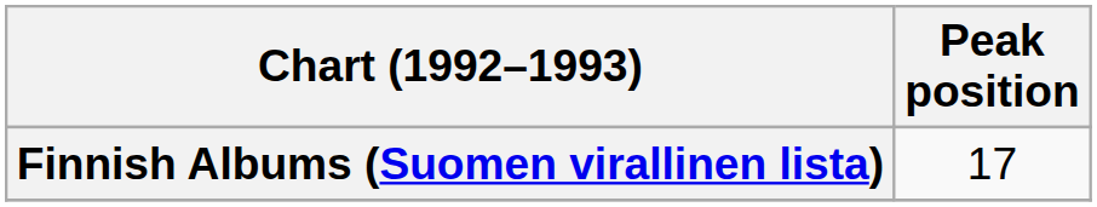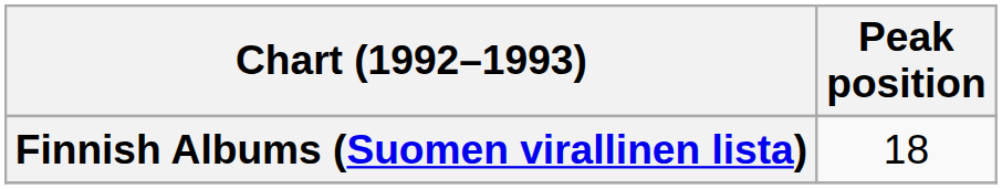Finnish Albums (Suomen virallinen lista) | Peak position: 17 -> 18
